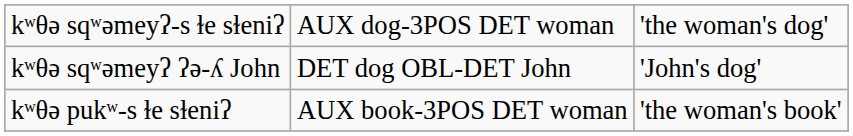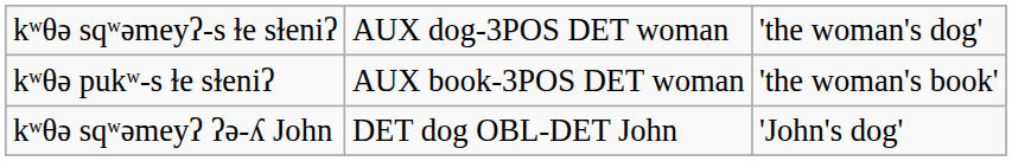rows swapped: kʷθə pukʷ-s ɫe sɫeniʔ <-> kʷθə sqʷəmeyʔ ʔə-ʎ John
